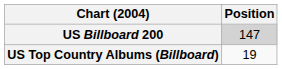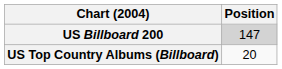US Top Country Albums (Billboard) | Position: 19 -> 20
